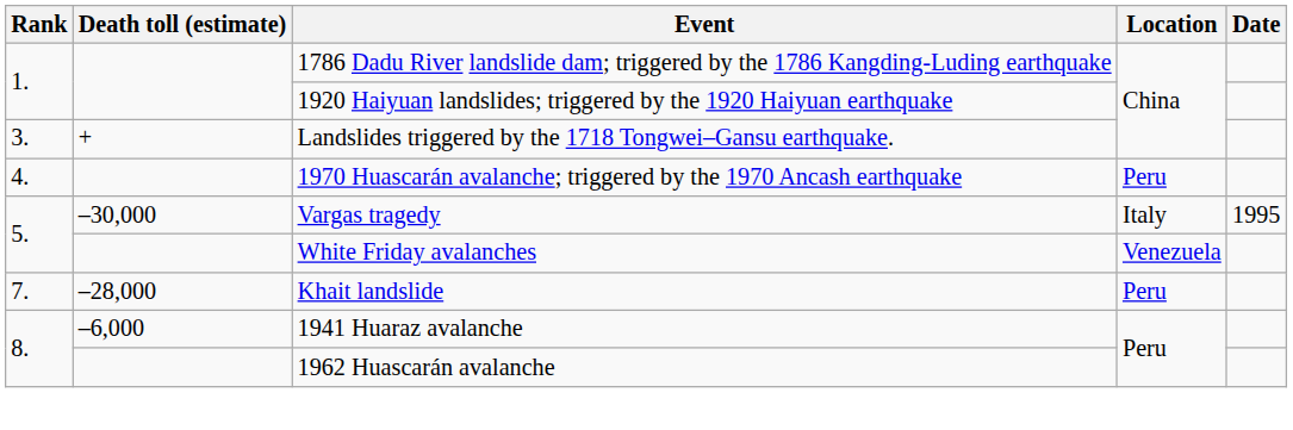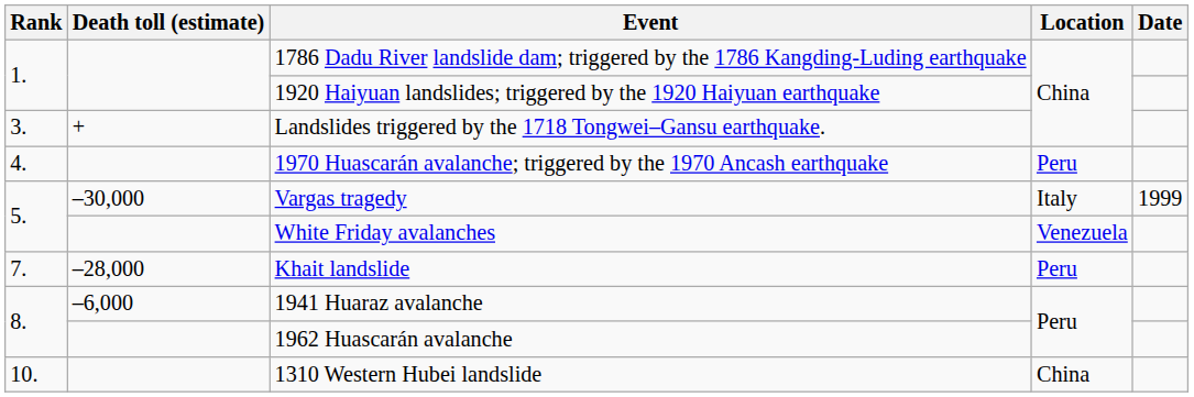Vargas tragedy | Date: 1995 -> 1999
+ row: 10. | 1310 Western Hubei landslide | China
